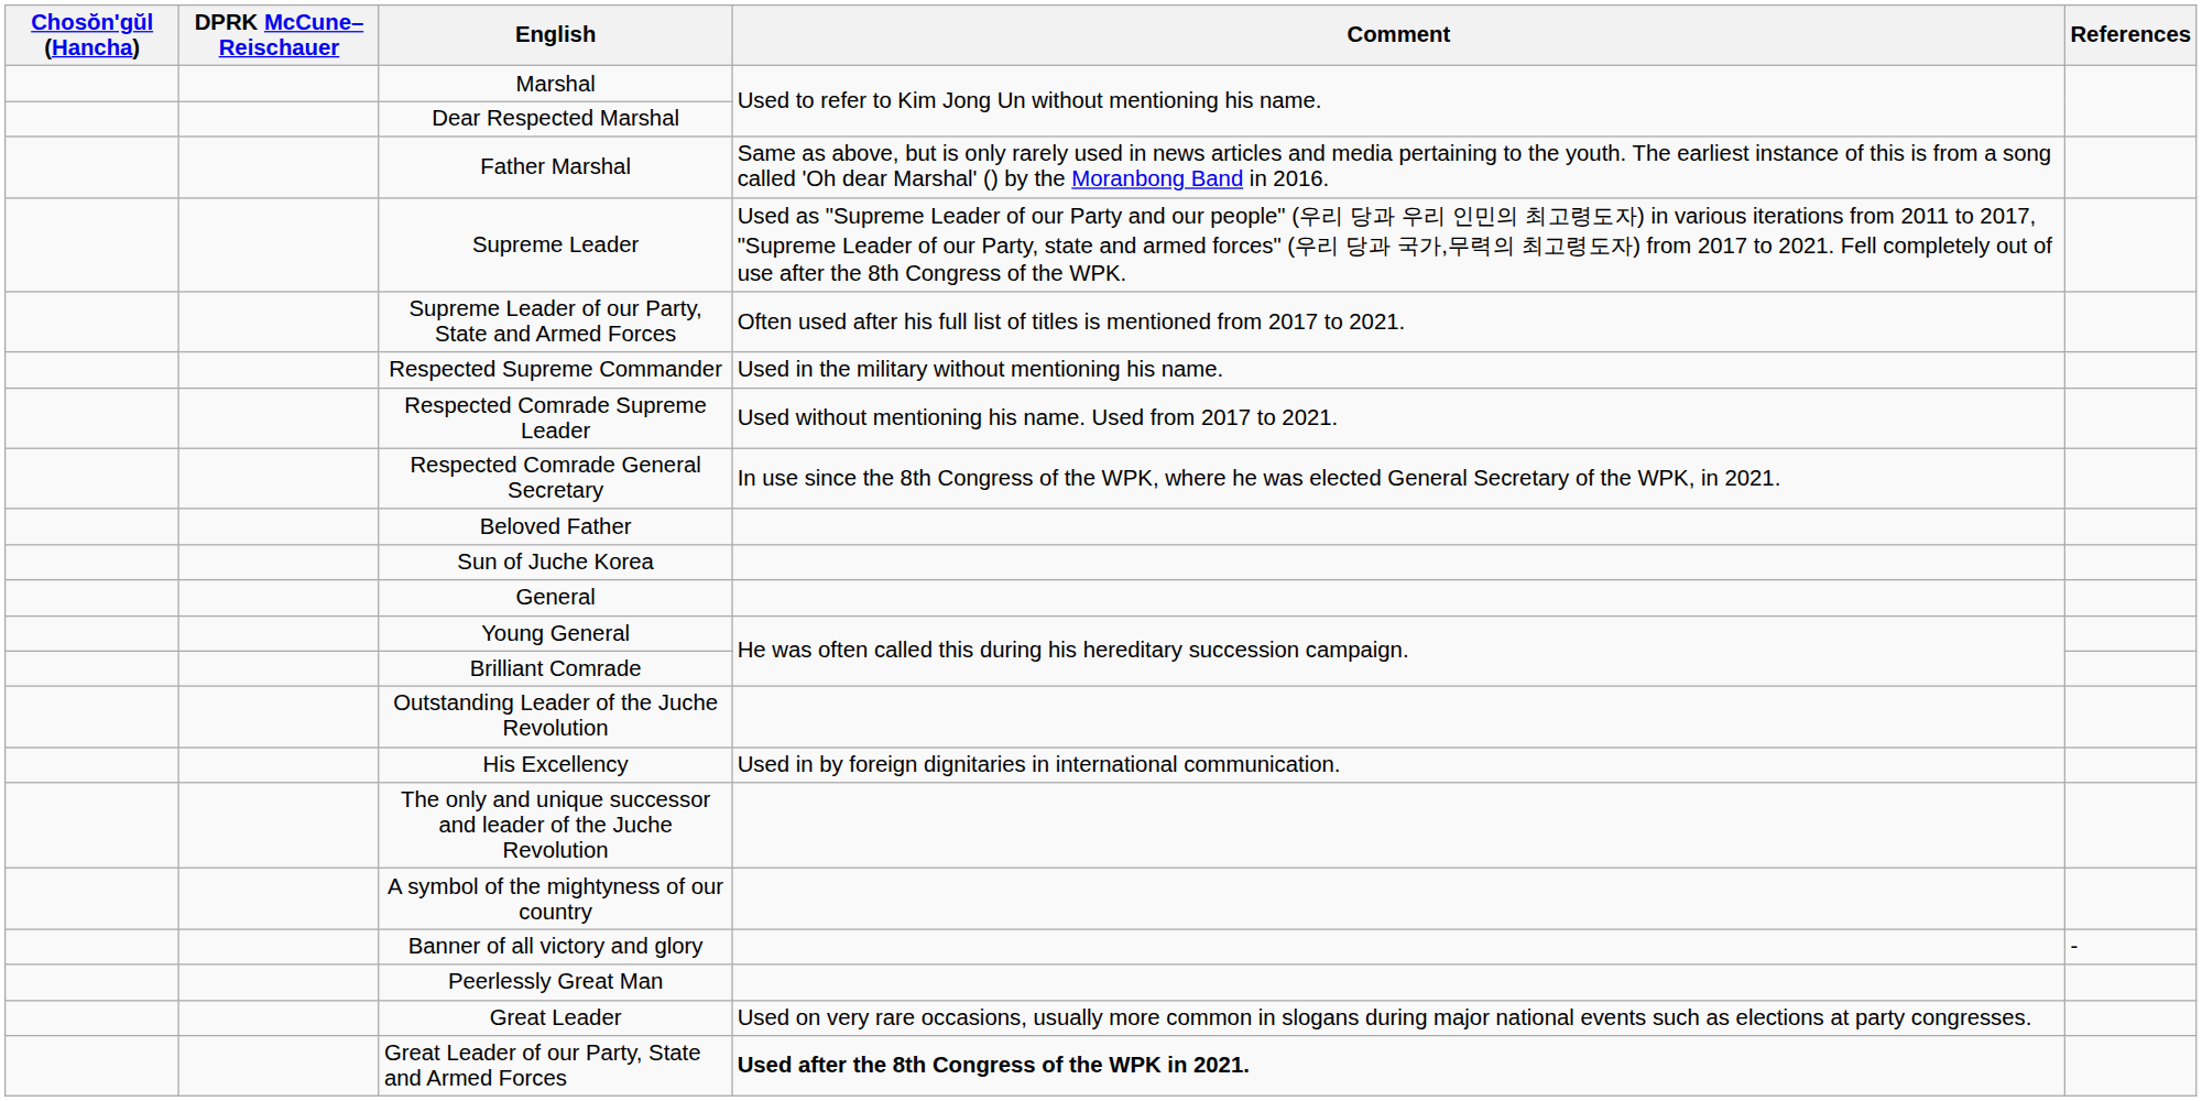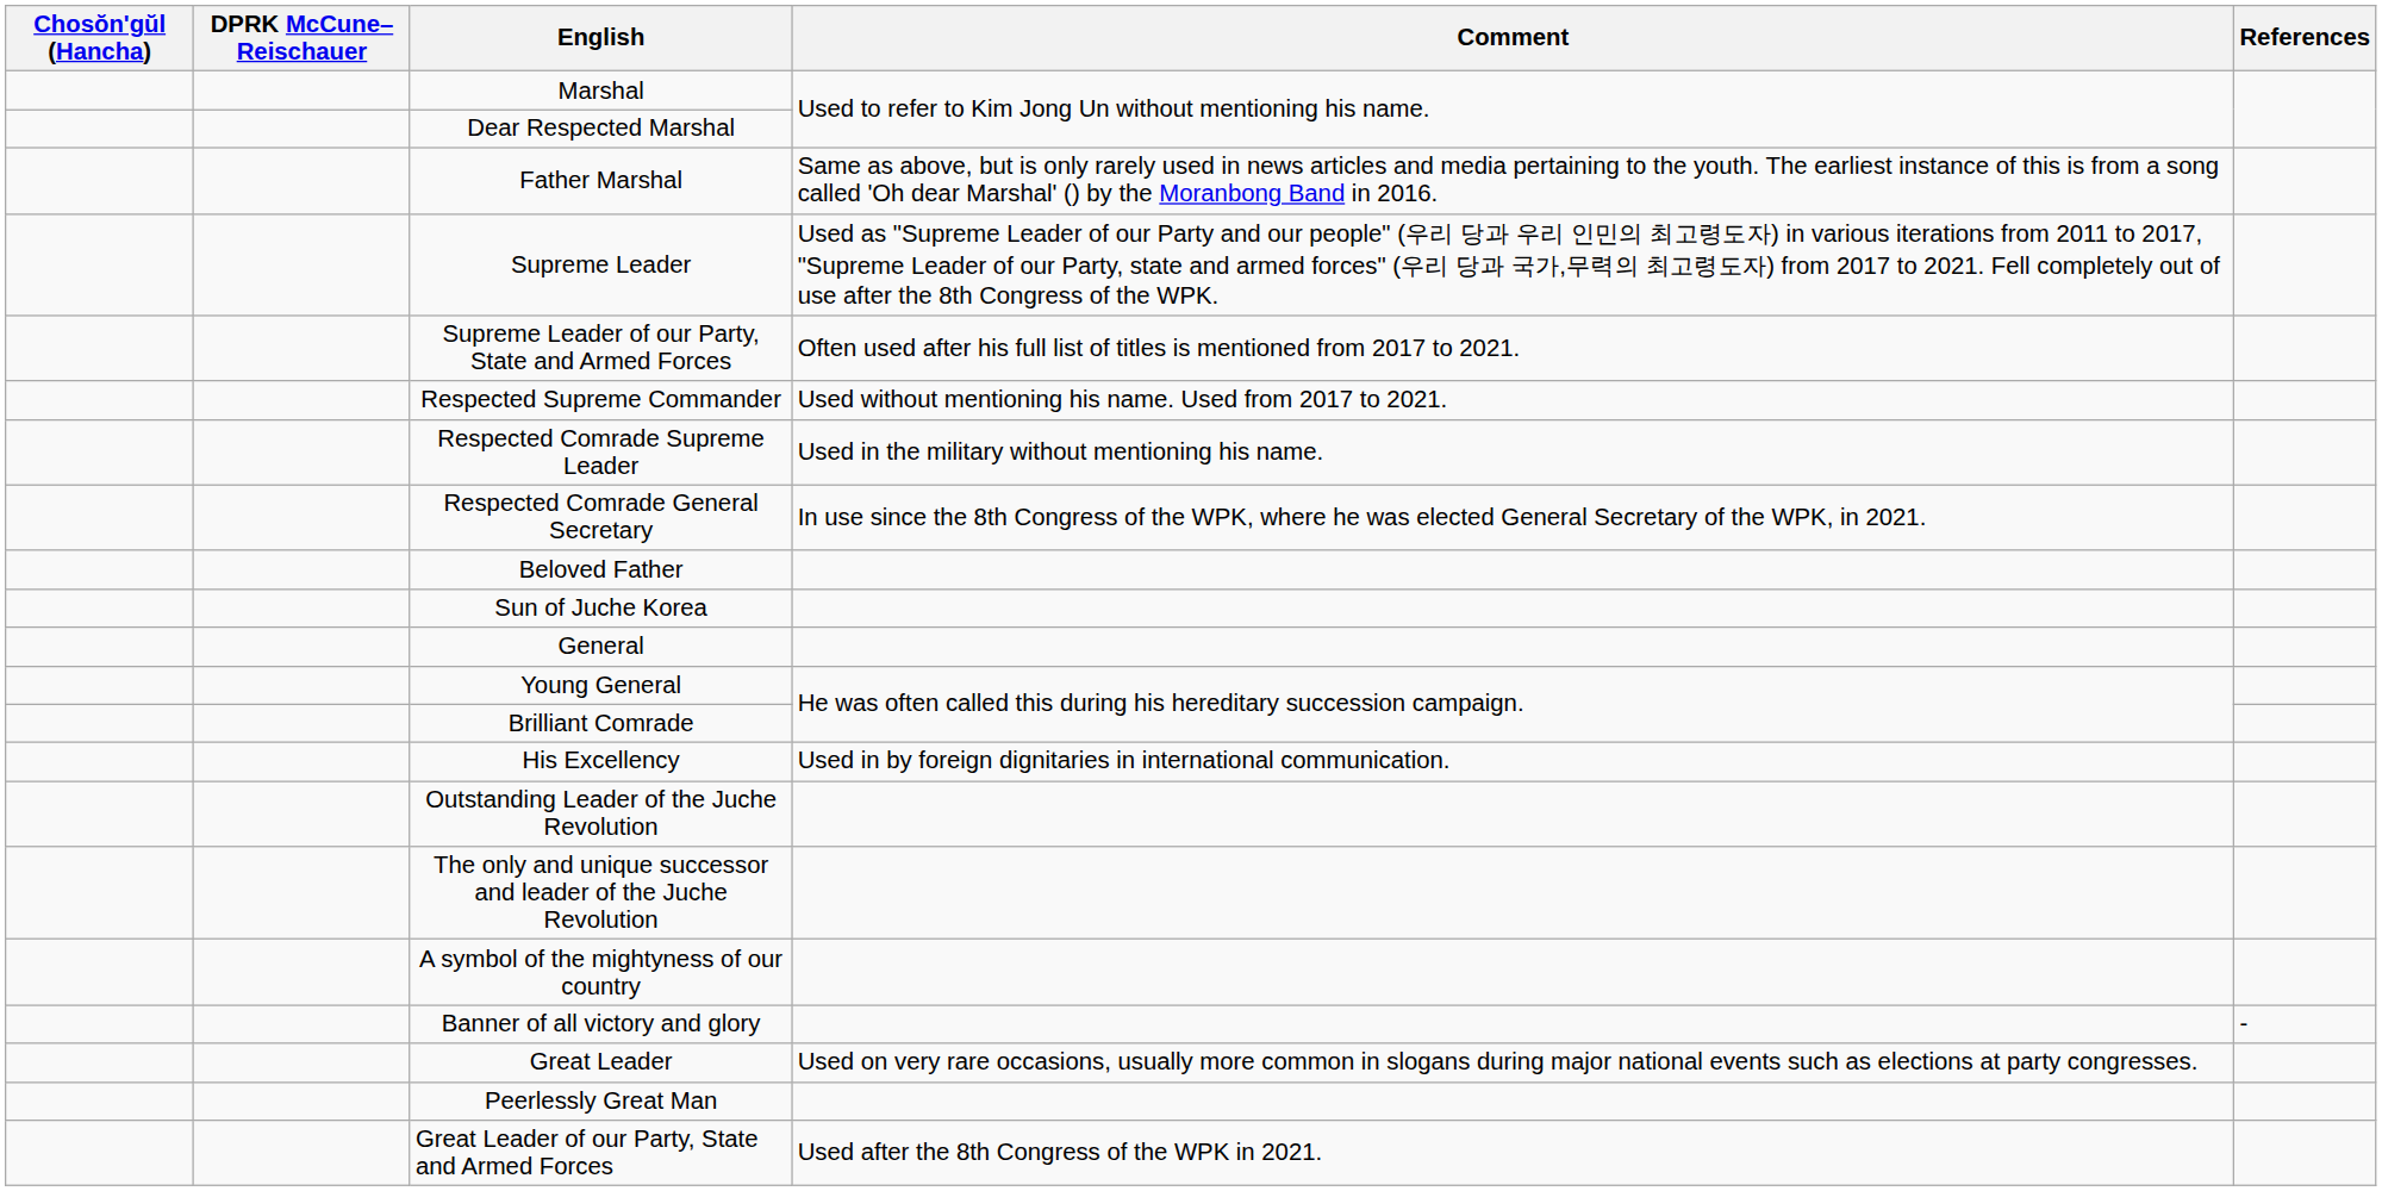Respected Supreme Commander | Comment: Used in the military without mentioning his name. -> Used without mentioning his name. Used from 2017 to 2021.
Respected Comrade Supreme Leader | Comment: Used without mentioning his name. Used from 2017 to 2021. -> Used in the military without mentioning his name.
rows swapped: His Excellency <-> Outstanding Leader of the Juche Revolution
rows swapped: Great Leader <-> Peerlessly Great Man
Great Leader of our Party, State and Armed Forces | Comment: bold -> normal
